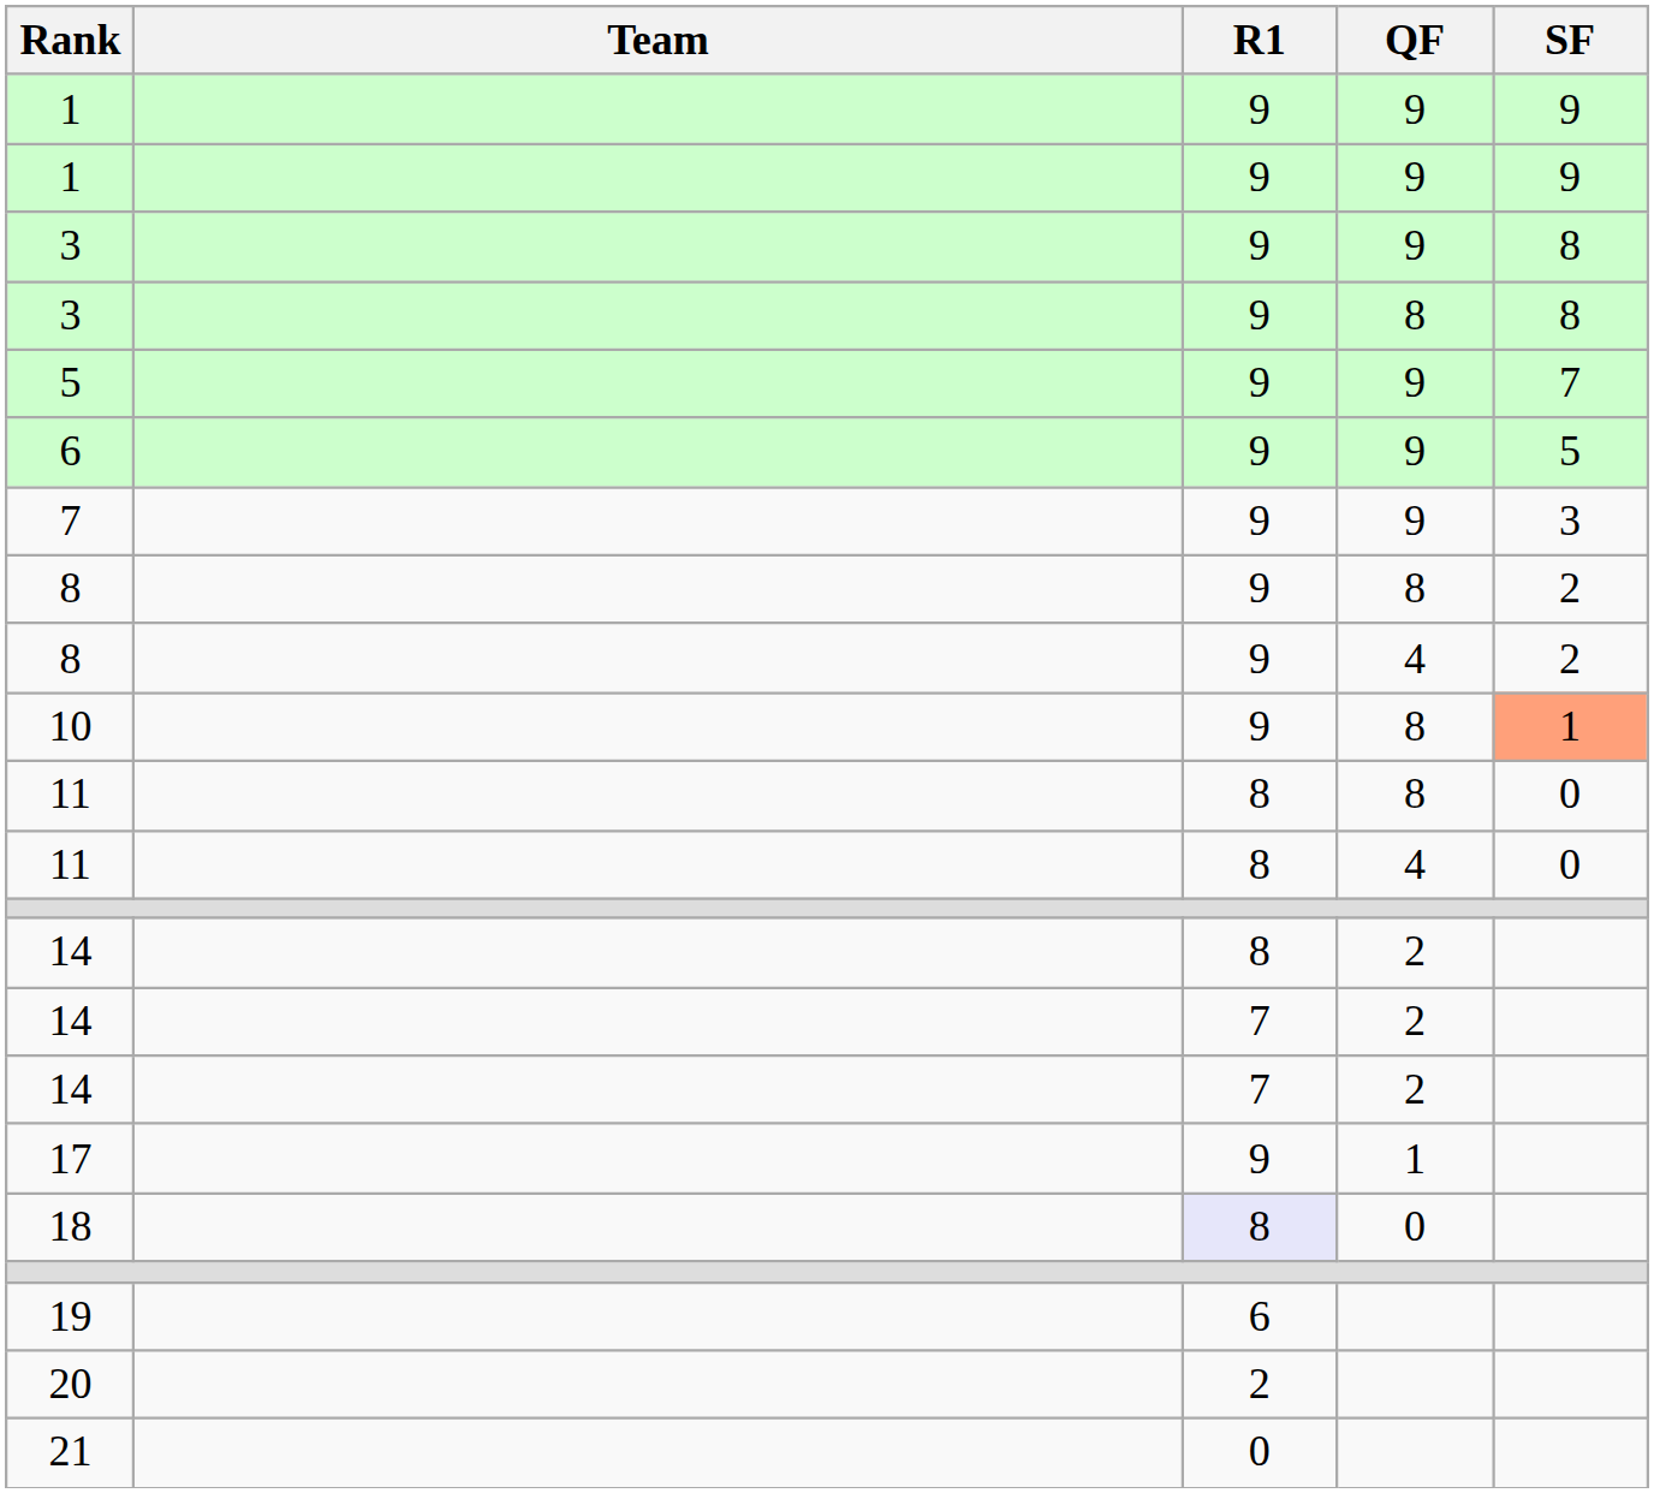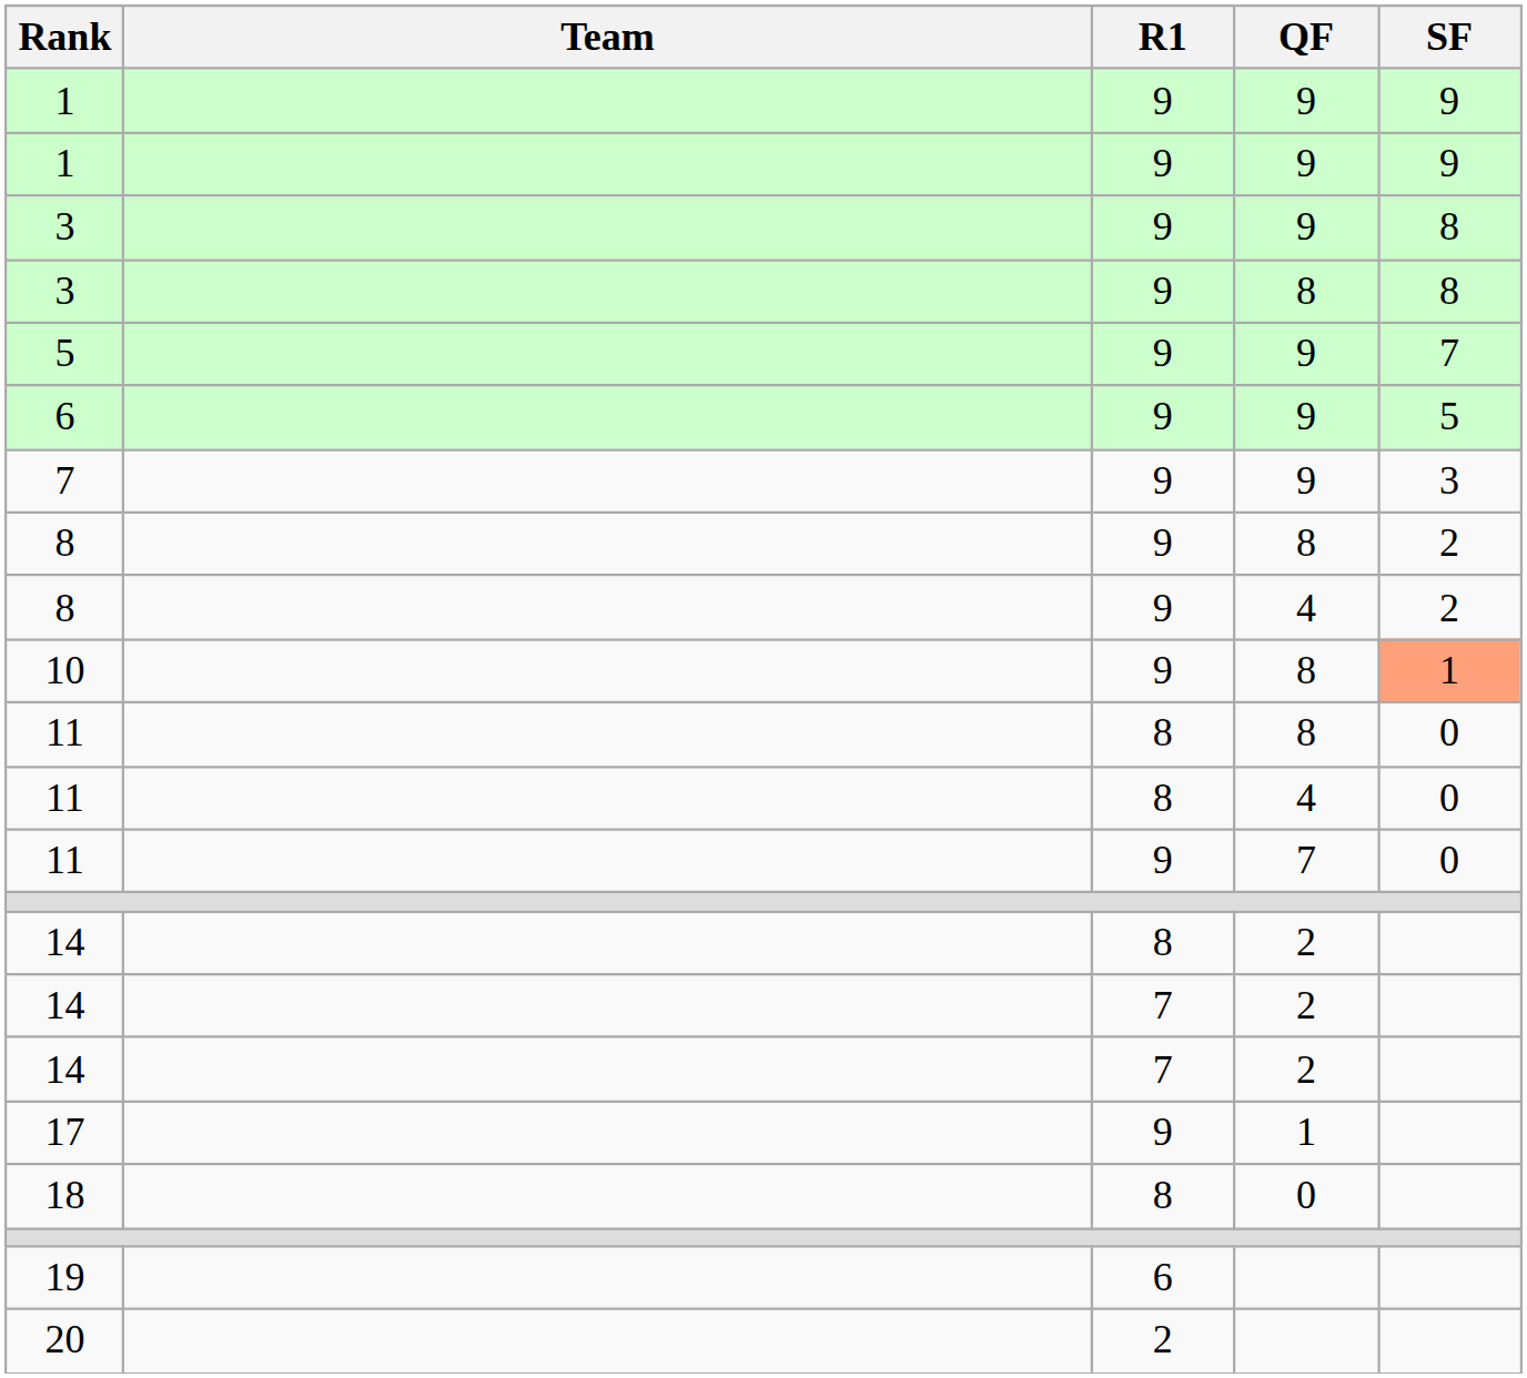+ row: 11 | 9 | 7 | 0
18 | R1: lavender background -> no background
- row: 21 | 0
